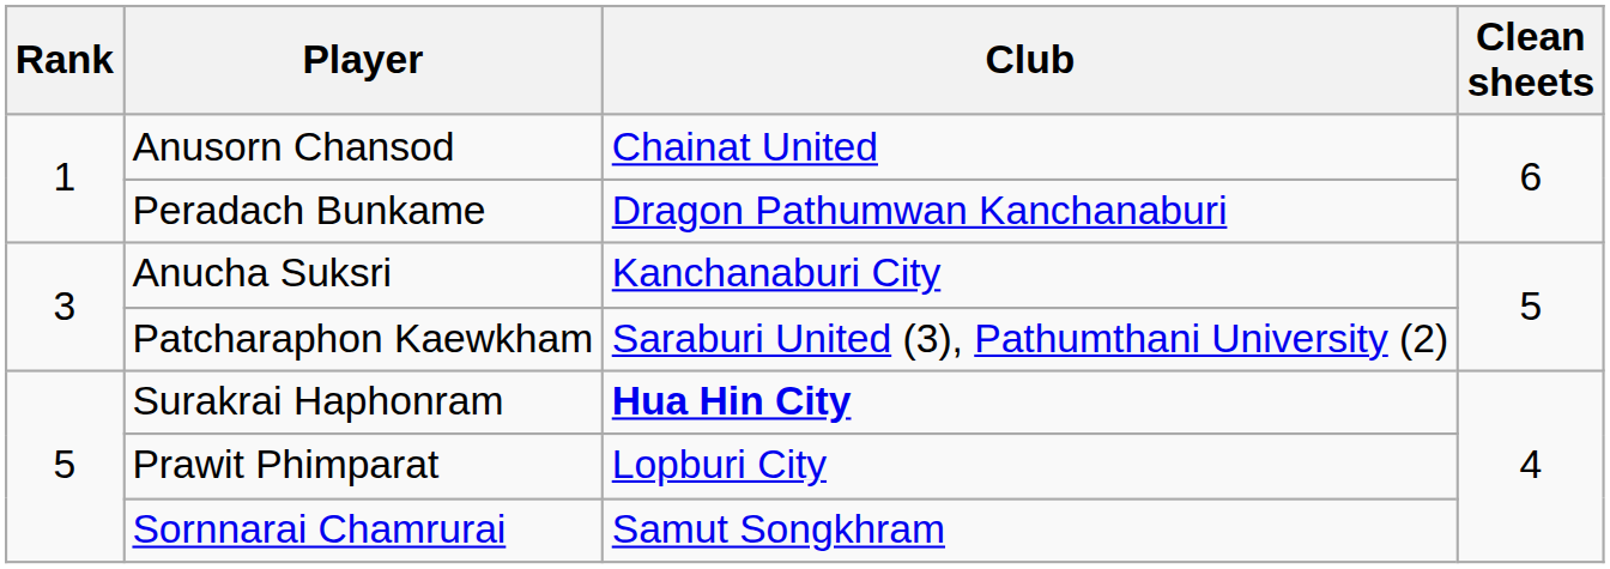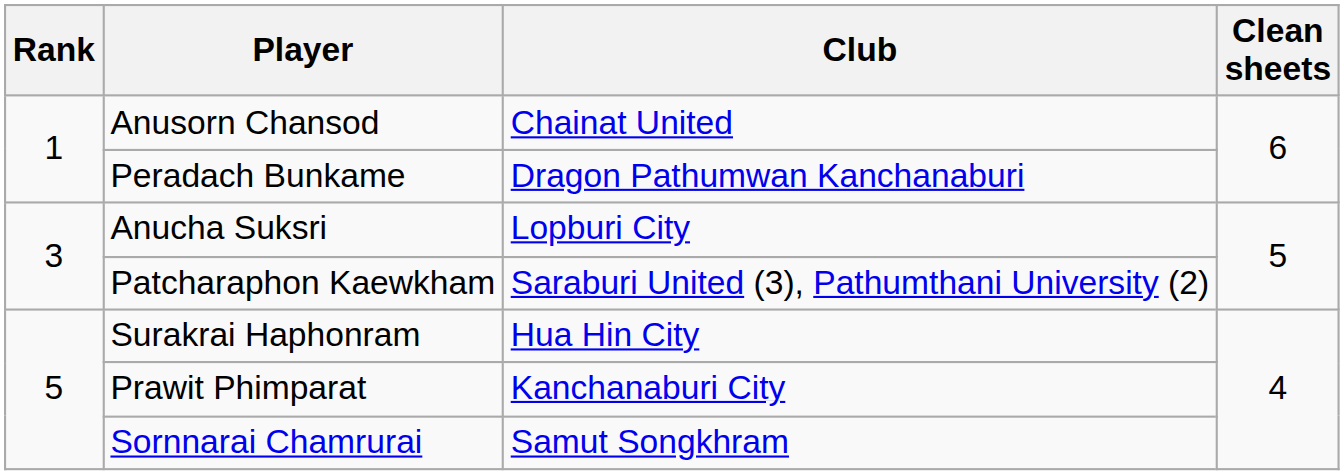Anucha Suksri | Club: Kanchanaburi City -> Lopburi City
Surakrai Haphonram | Club: bold -> normal
Prawit Phimparat | Club: Lopburi City -> Kanchanaburi City
